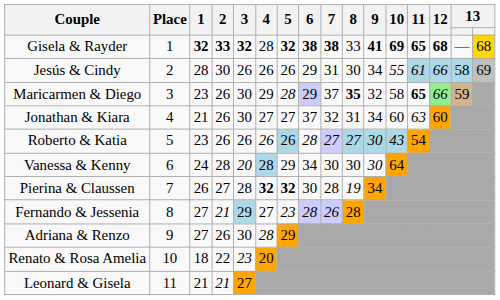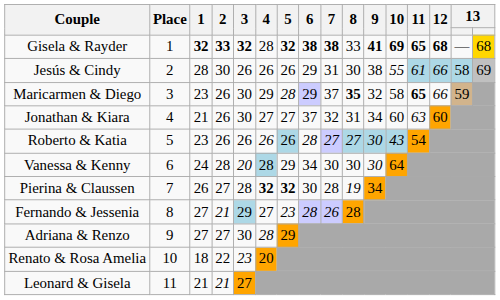Jesús & Cindy | 9: 34 -> 38
Maricarmen & Diego | 12: lightgreen background -> no background
Adriana & Renzo | 2: 26 -> 27
